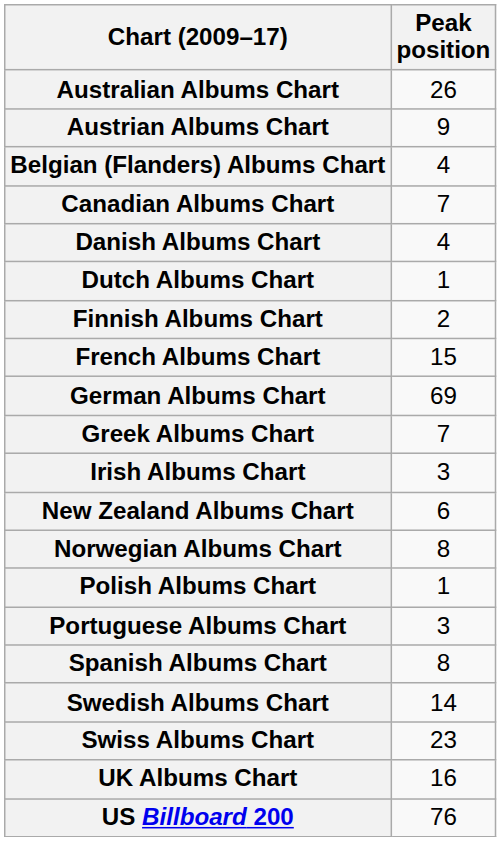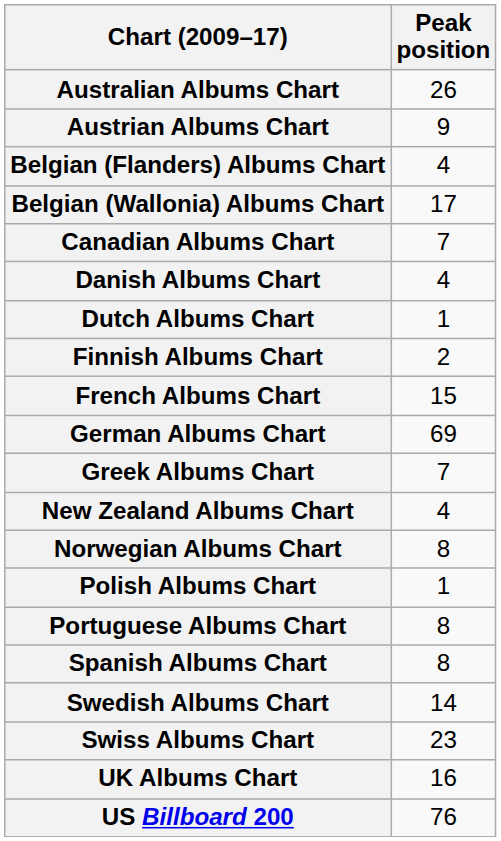+ row: Belgian (Wallonia) Albums Chart | 17
- row: Irish Albums Chart | 3
New Zealand Albums Chart | Peak position: 6 -> 4
Portuguese Albums Chart | Peak position: 3 -> 8
